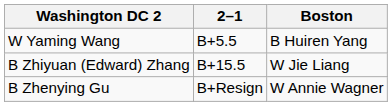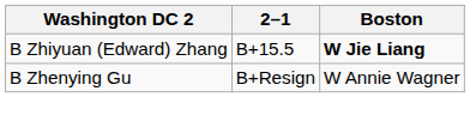- row: W Yaming Wang | B+5.5 | B Huiren Yang
B Zhiyuan (Edward) Zhang | Boston: normal -> bold
